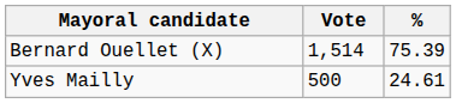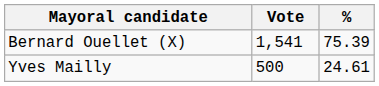Bernard Ouellet (X) | Vote: 1,514 -> 1,541
